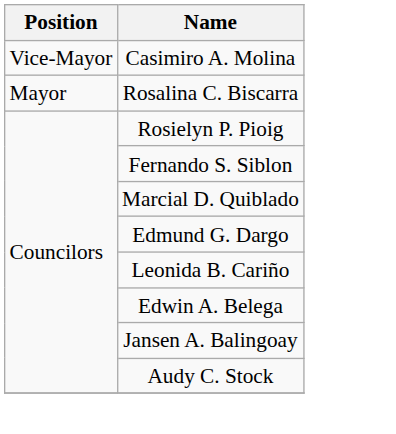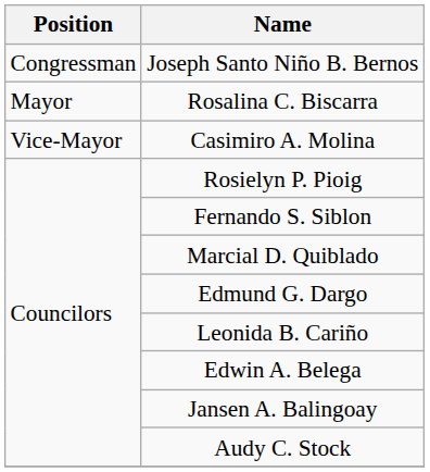+ row: Congressman | Joseph Santo Niño B. Bernos
rows swapped: Rosalina C. Biscarra <-> Casimiro A. Molina
